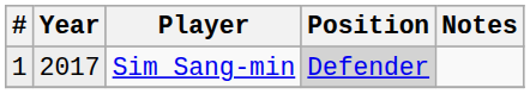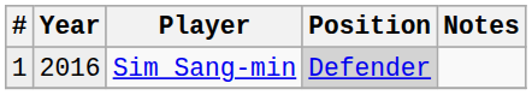Sim Sang-min | Year: 2017 -> 2016
